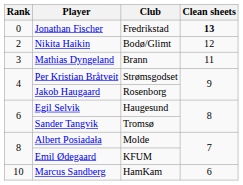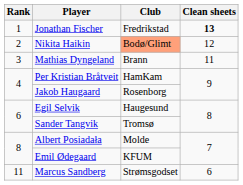Jonathan Fischer | Rank: 0 -> 1
Nikita Haikin | Club: no background -> lightsalmon background
Per Kristian Bråtveit | Club: Strømsgodset -> HamKam
Marcus Sandberg | Rank: 10 -> 11
Marcus Sandberg | Club: HamKam -> Strømsgodset
